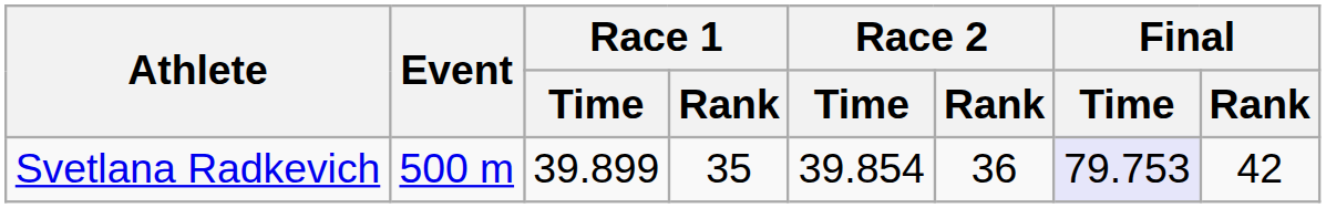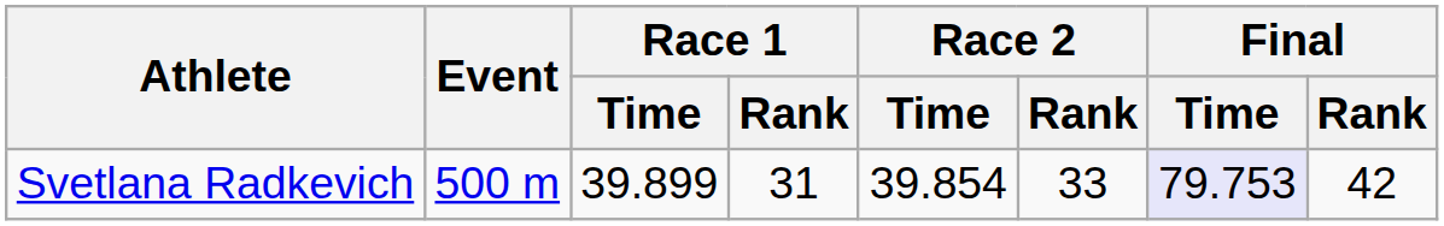Svetlana Radkevich | Race 1 / Rank: 35 -> 31
Svetlana Radkevich | Race 2 / Rank: 36 -> 33
